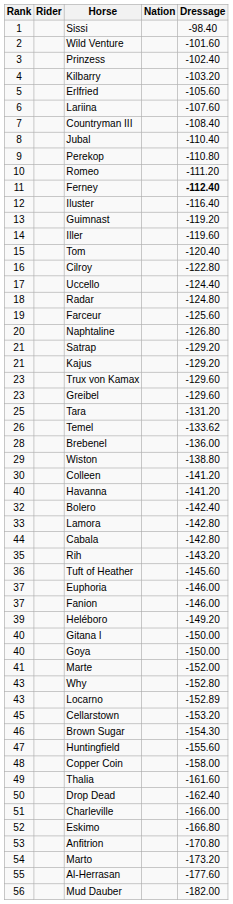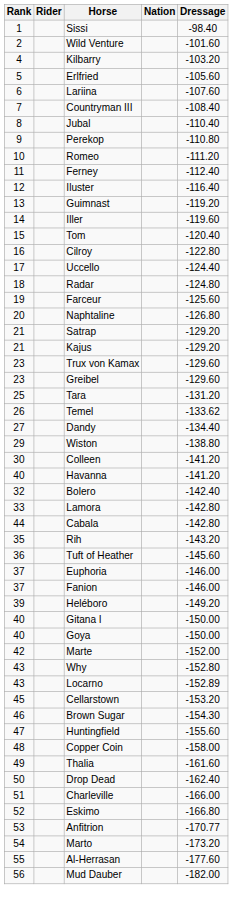- row: 3 | Prinzess | -102.40
Ferney | Dressage: bold -> normal
+ row: 27 | Dandy | -134.40
- row: 28 | Brebenel | -136.00
Marte | Rank: 41 -> 42
Anfitrion | Dressage: -170.80 -> -170.77
